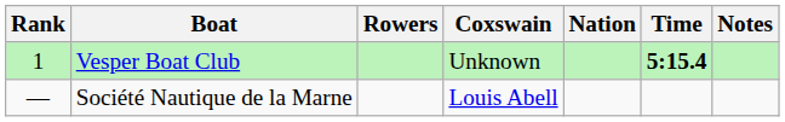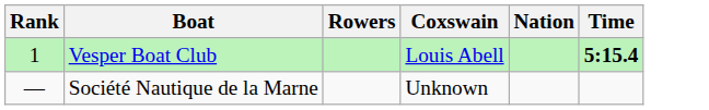- column: Notes
Vesper Boat Club | Coxswain: Unknown -> Louis Abell
Société Nautique de la Marne | Coxswain: Louis Abell -> Unknown
